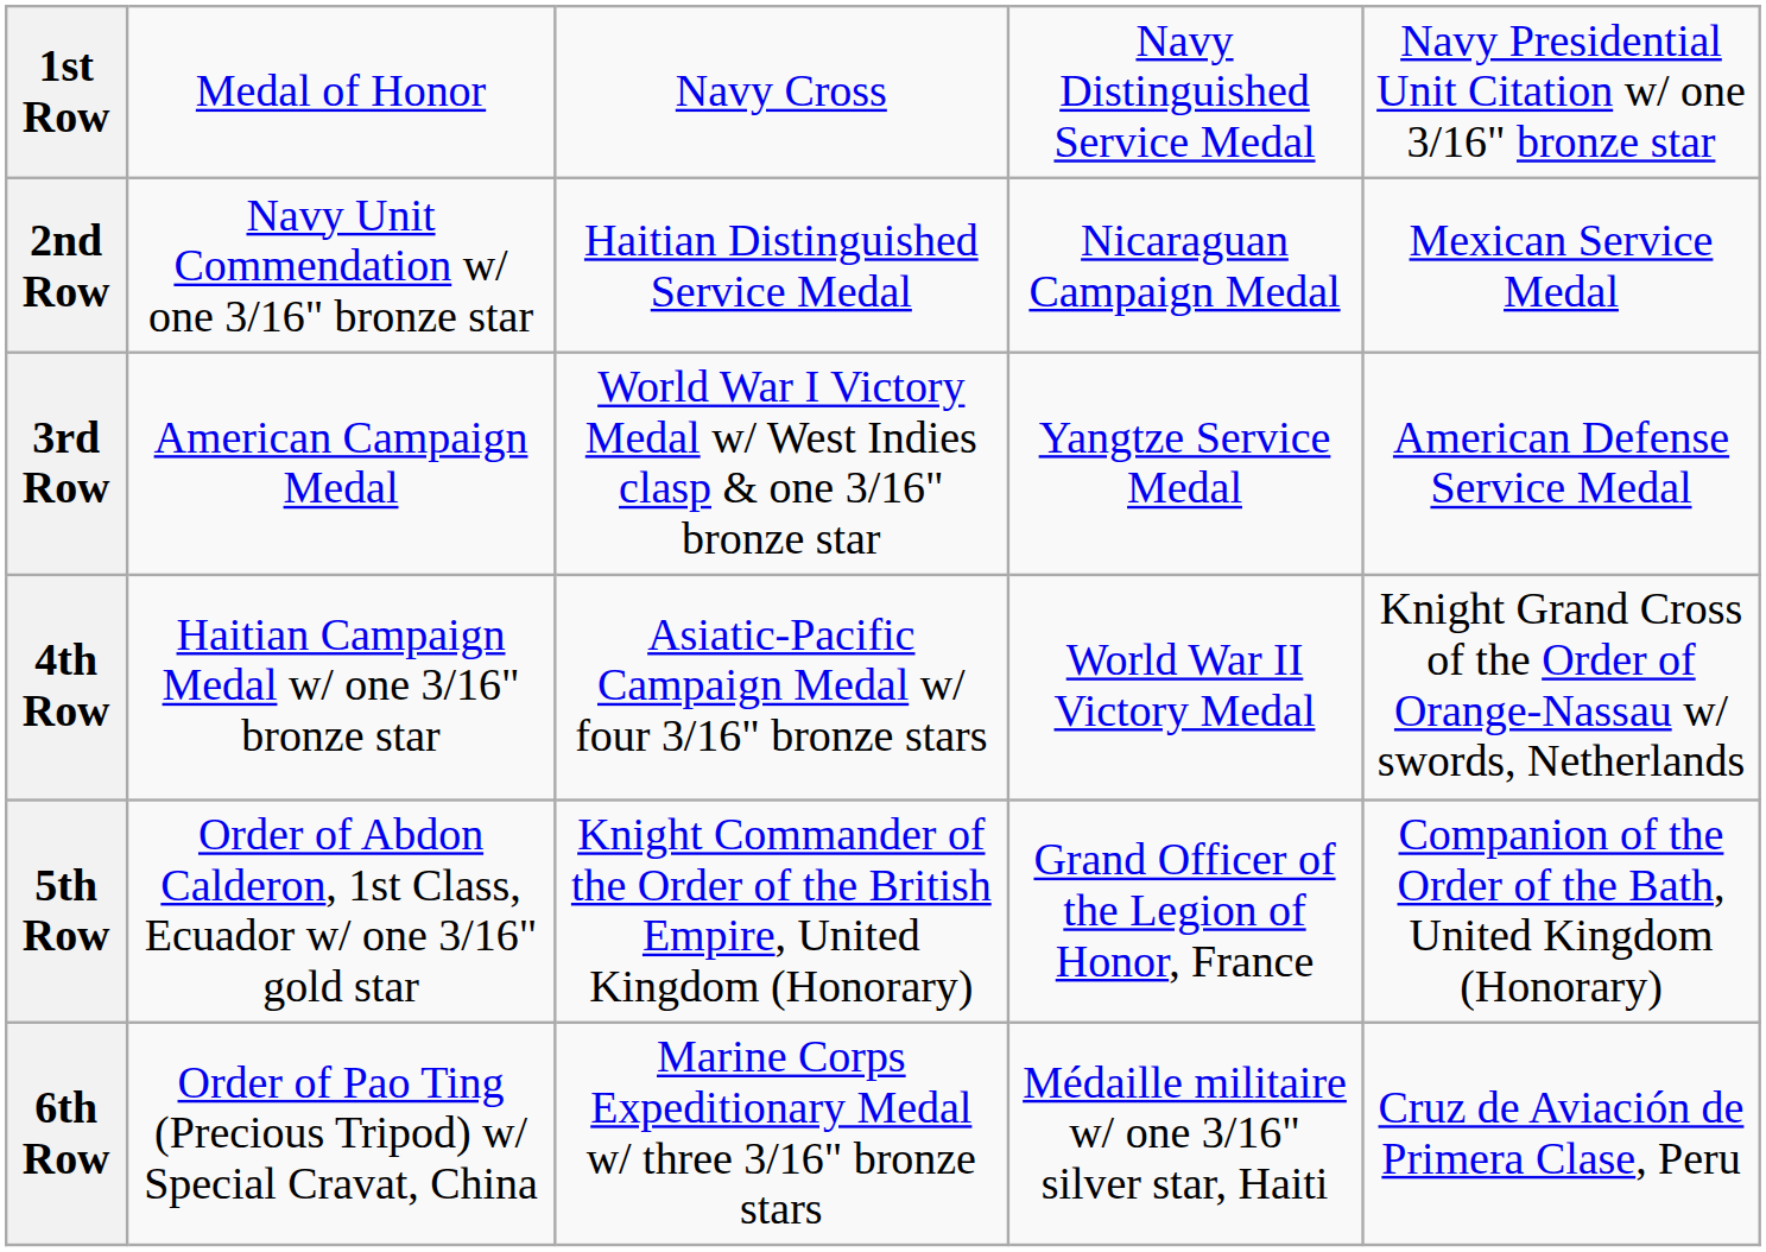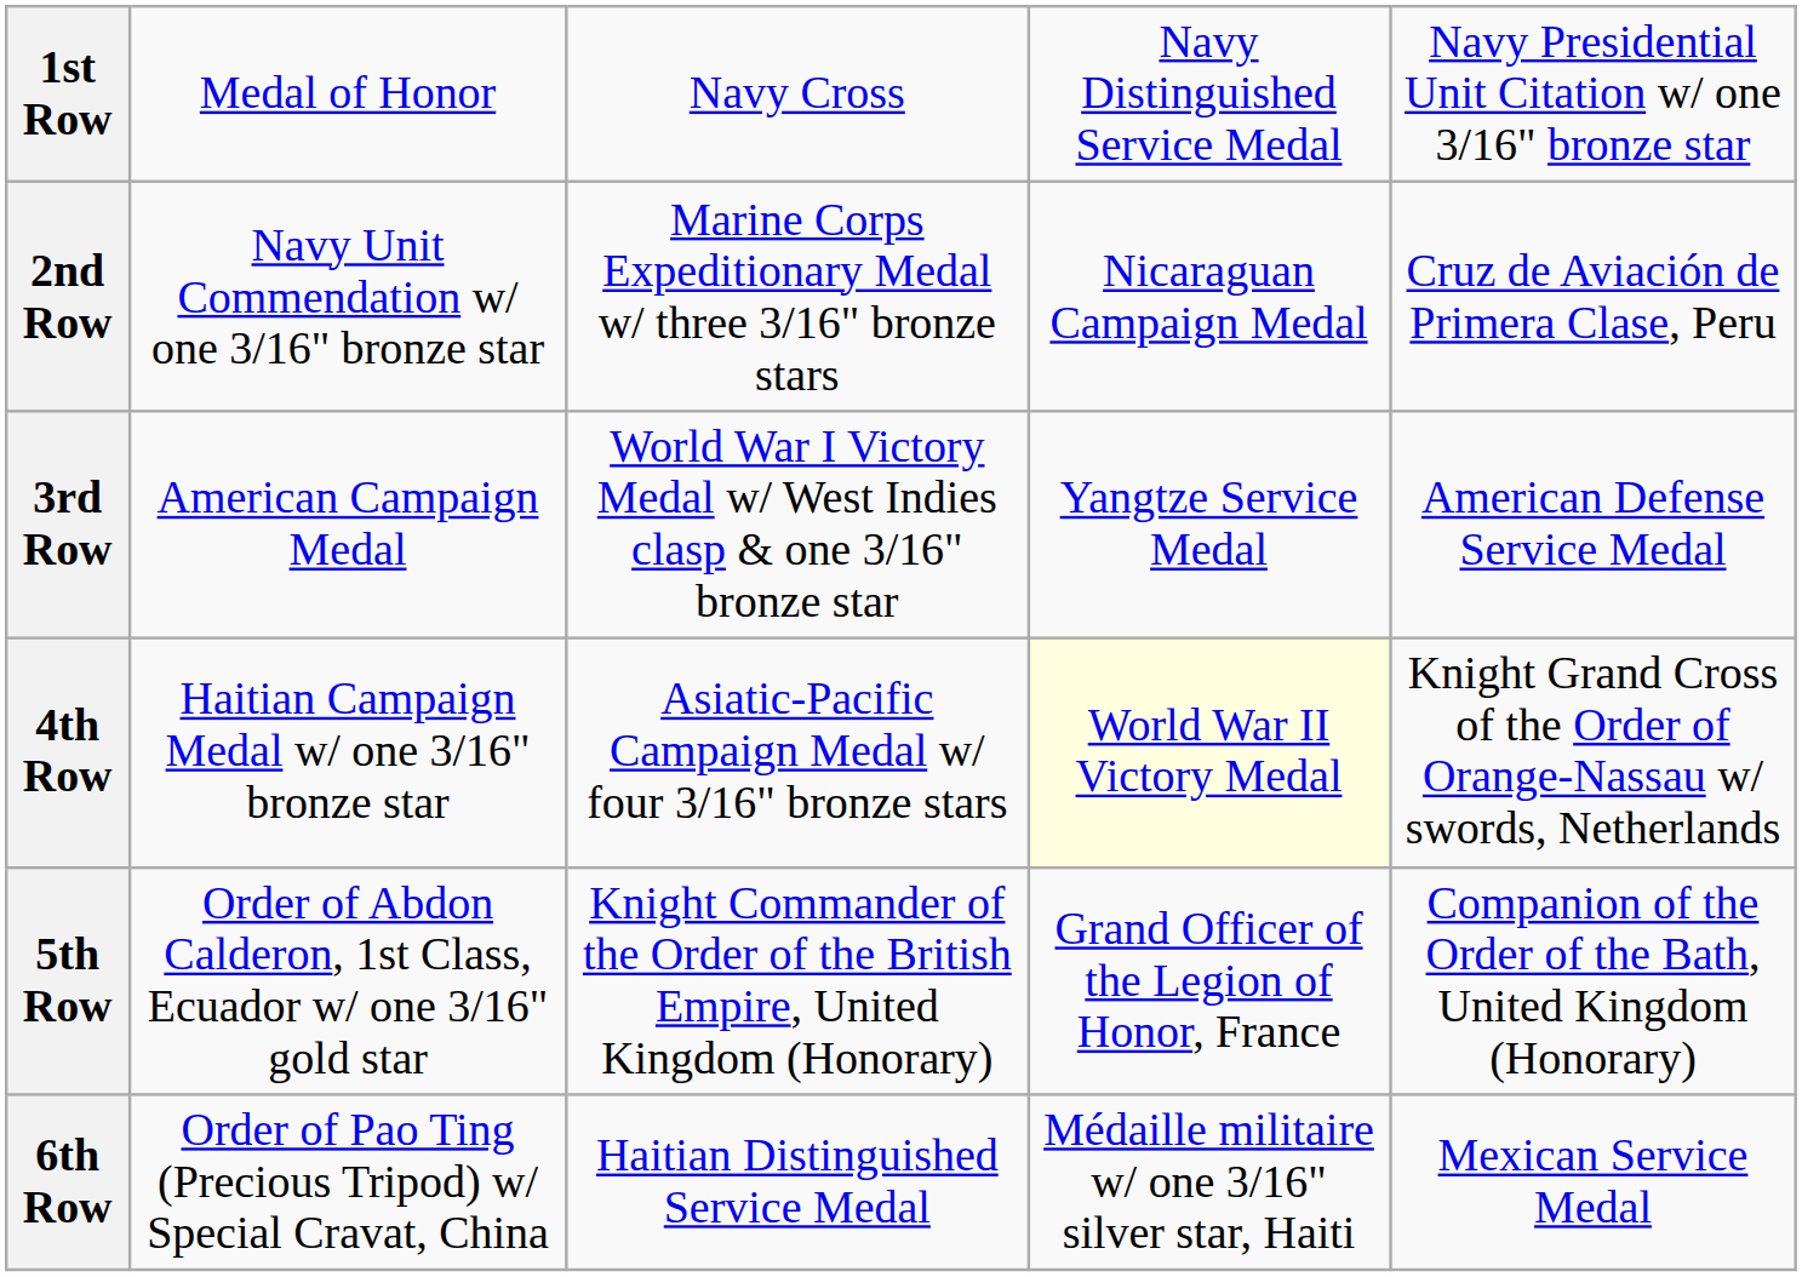2nd Row | column 3: Haitian Distinguished Service Medal -> Marine Corps Expeditionary Medal w/ three 3/16" bronze stars
2nd Row | column 5: Mexican Service Medal -> Cruz de Aviación de Primera Clase, Peru
4th Row | column 4: no background -> lightyellow background
6th Row | column 3: Marine Corps Expeditionary Medal w/ three 3/16" bronze stars -> Haitian Distinguished Service Medal
6th Row | column 5: Cruz de Aviación de Primera Clase, Peru -> Mexican Service Medal
